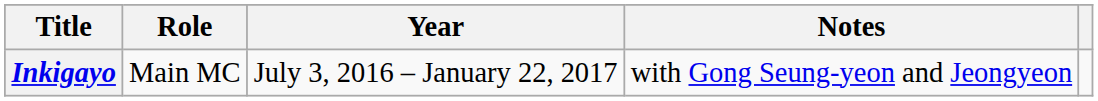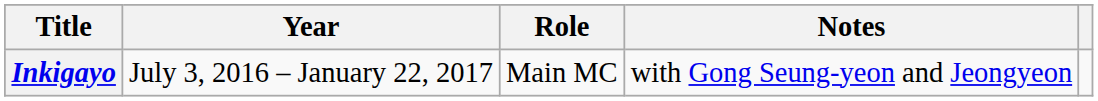columns swapped: Year <-> Role
